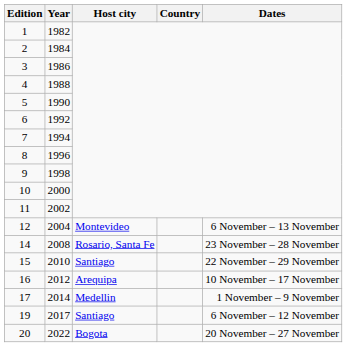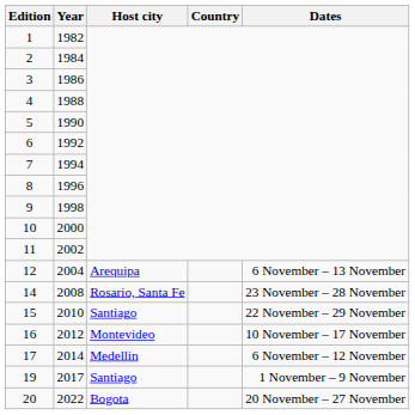12 | Host city: Montevideo -> Arequipa
16 | Host city: Arequipa -> Montevideo
17 | Dates: 1 November – 9 November -> 6 November – 12 November
19 | Dates: 6 November – 12 November -> 1 November – 9 November
